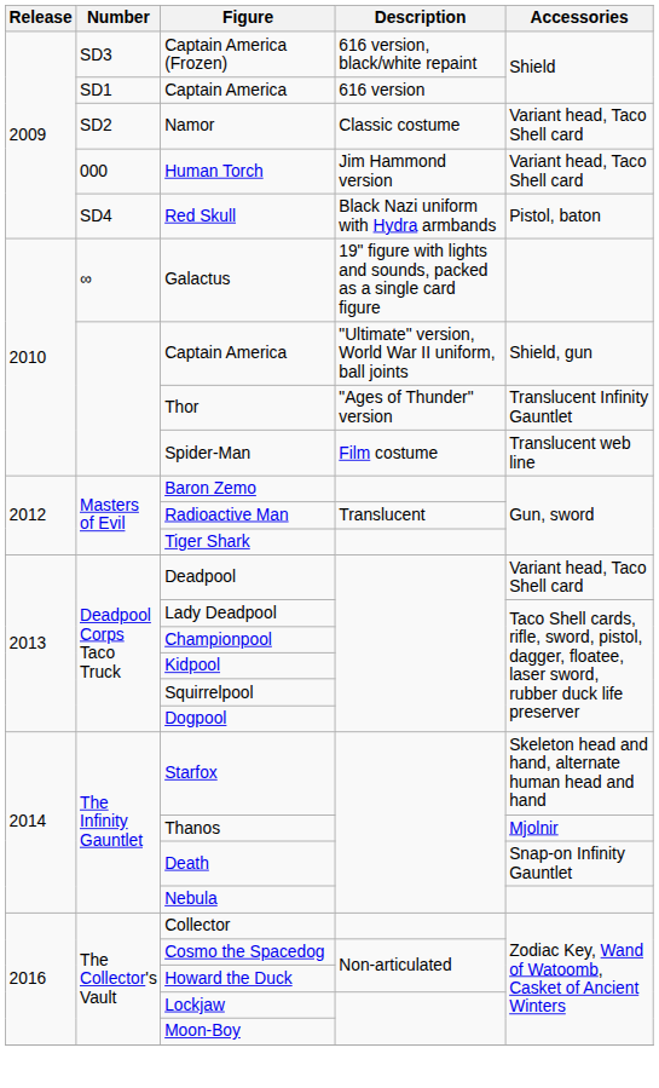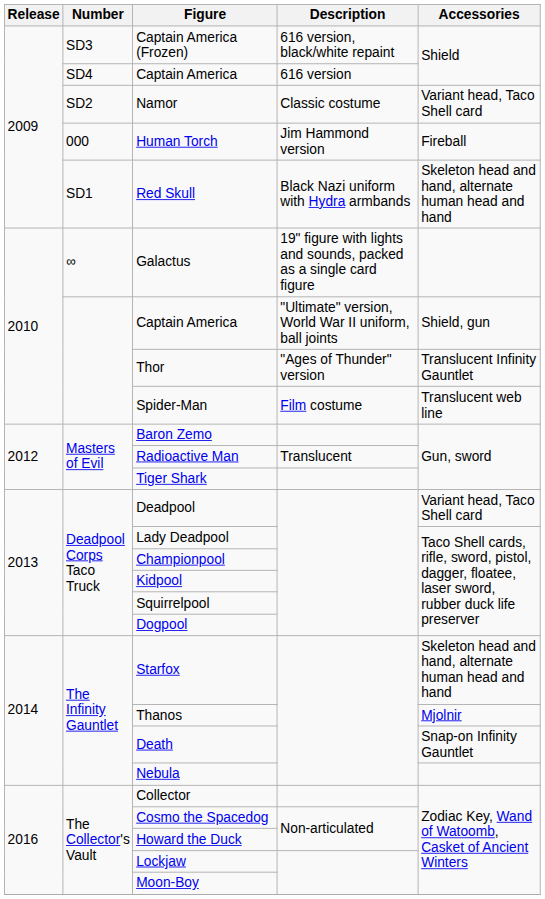Captain America / 616 version | Number: SD1 -> SD4
Human Torch | Accessories: Variant head, Taco Shell card -> Fireball
Red Skull | Number: SD4 -> SD1
Red Skull | Accessories: Pistol, baton -> Skeleton head and hand, alternate human head and hand
